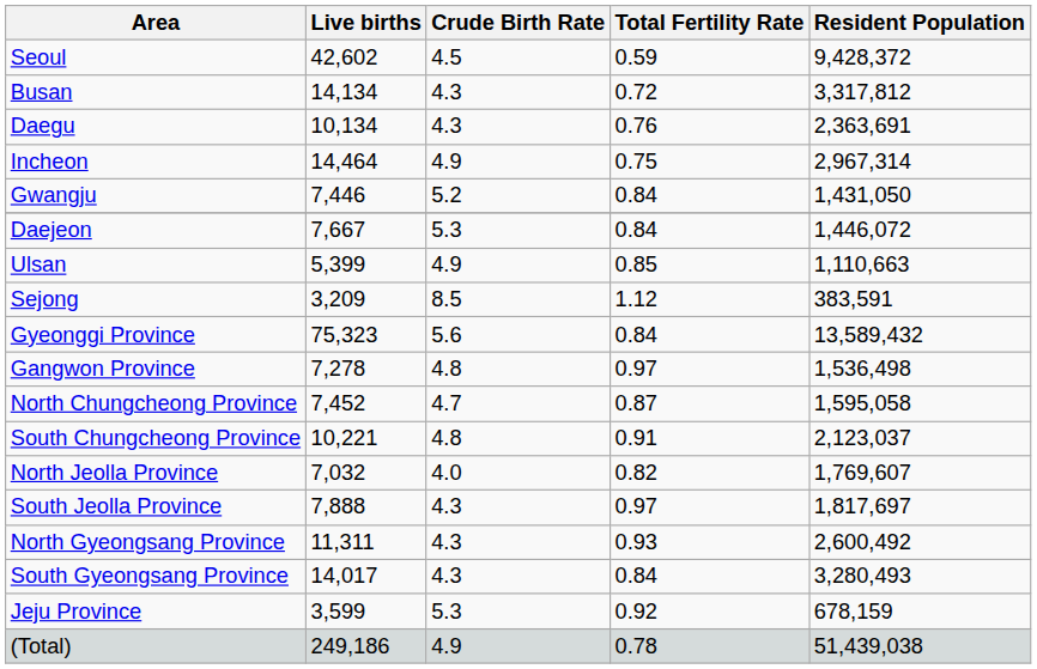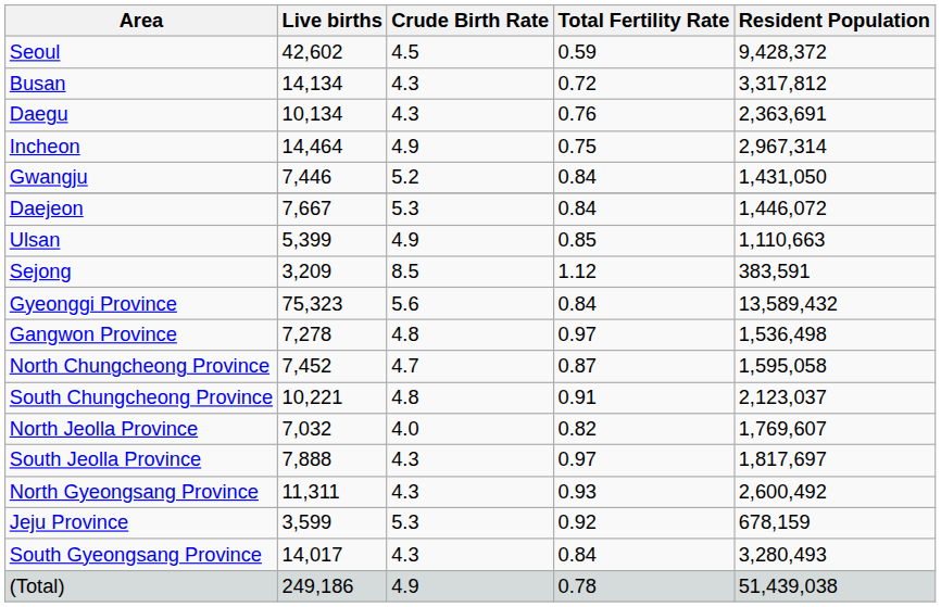rows swapped: South Gyeongsang Province <-> Jeju Province
